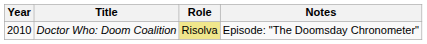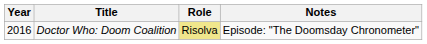Doctor Who: Doom Coalition | Year: 2010 -> 2016
